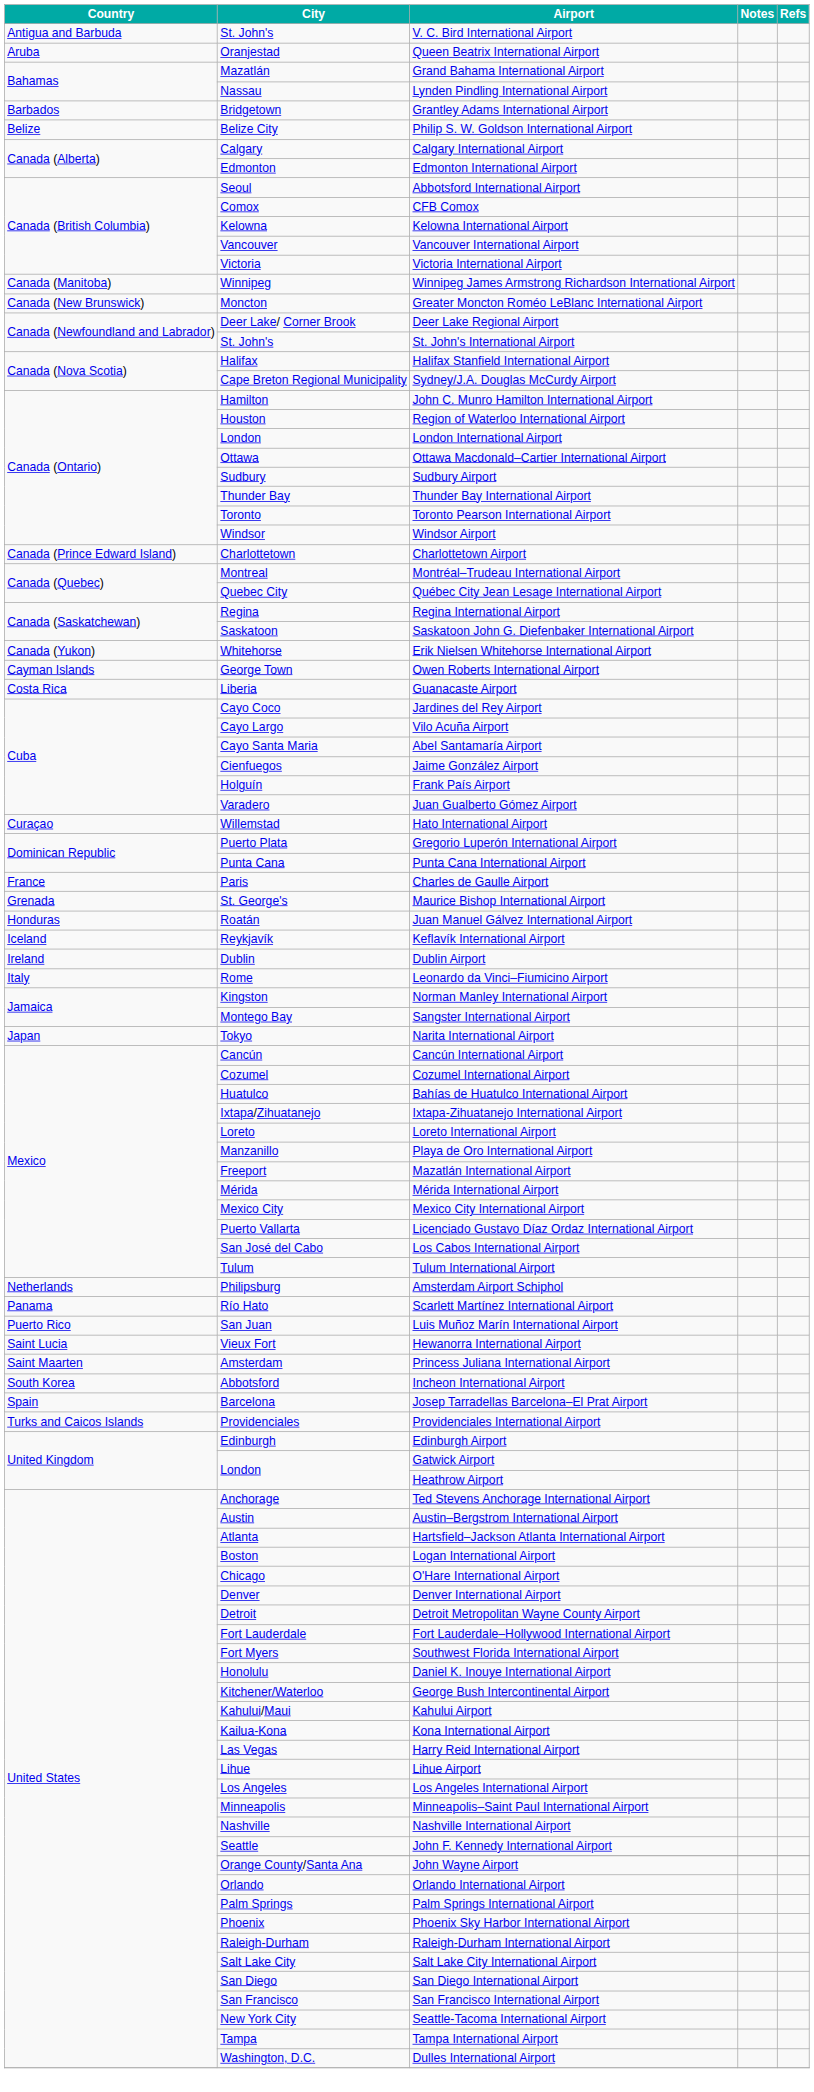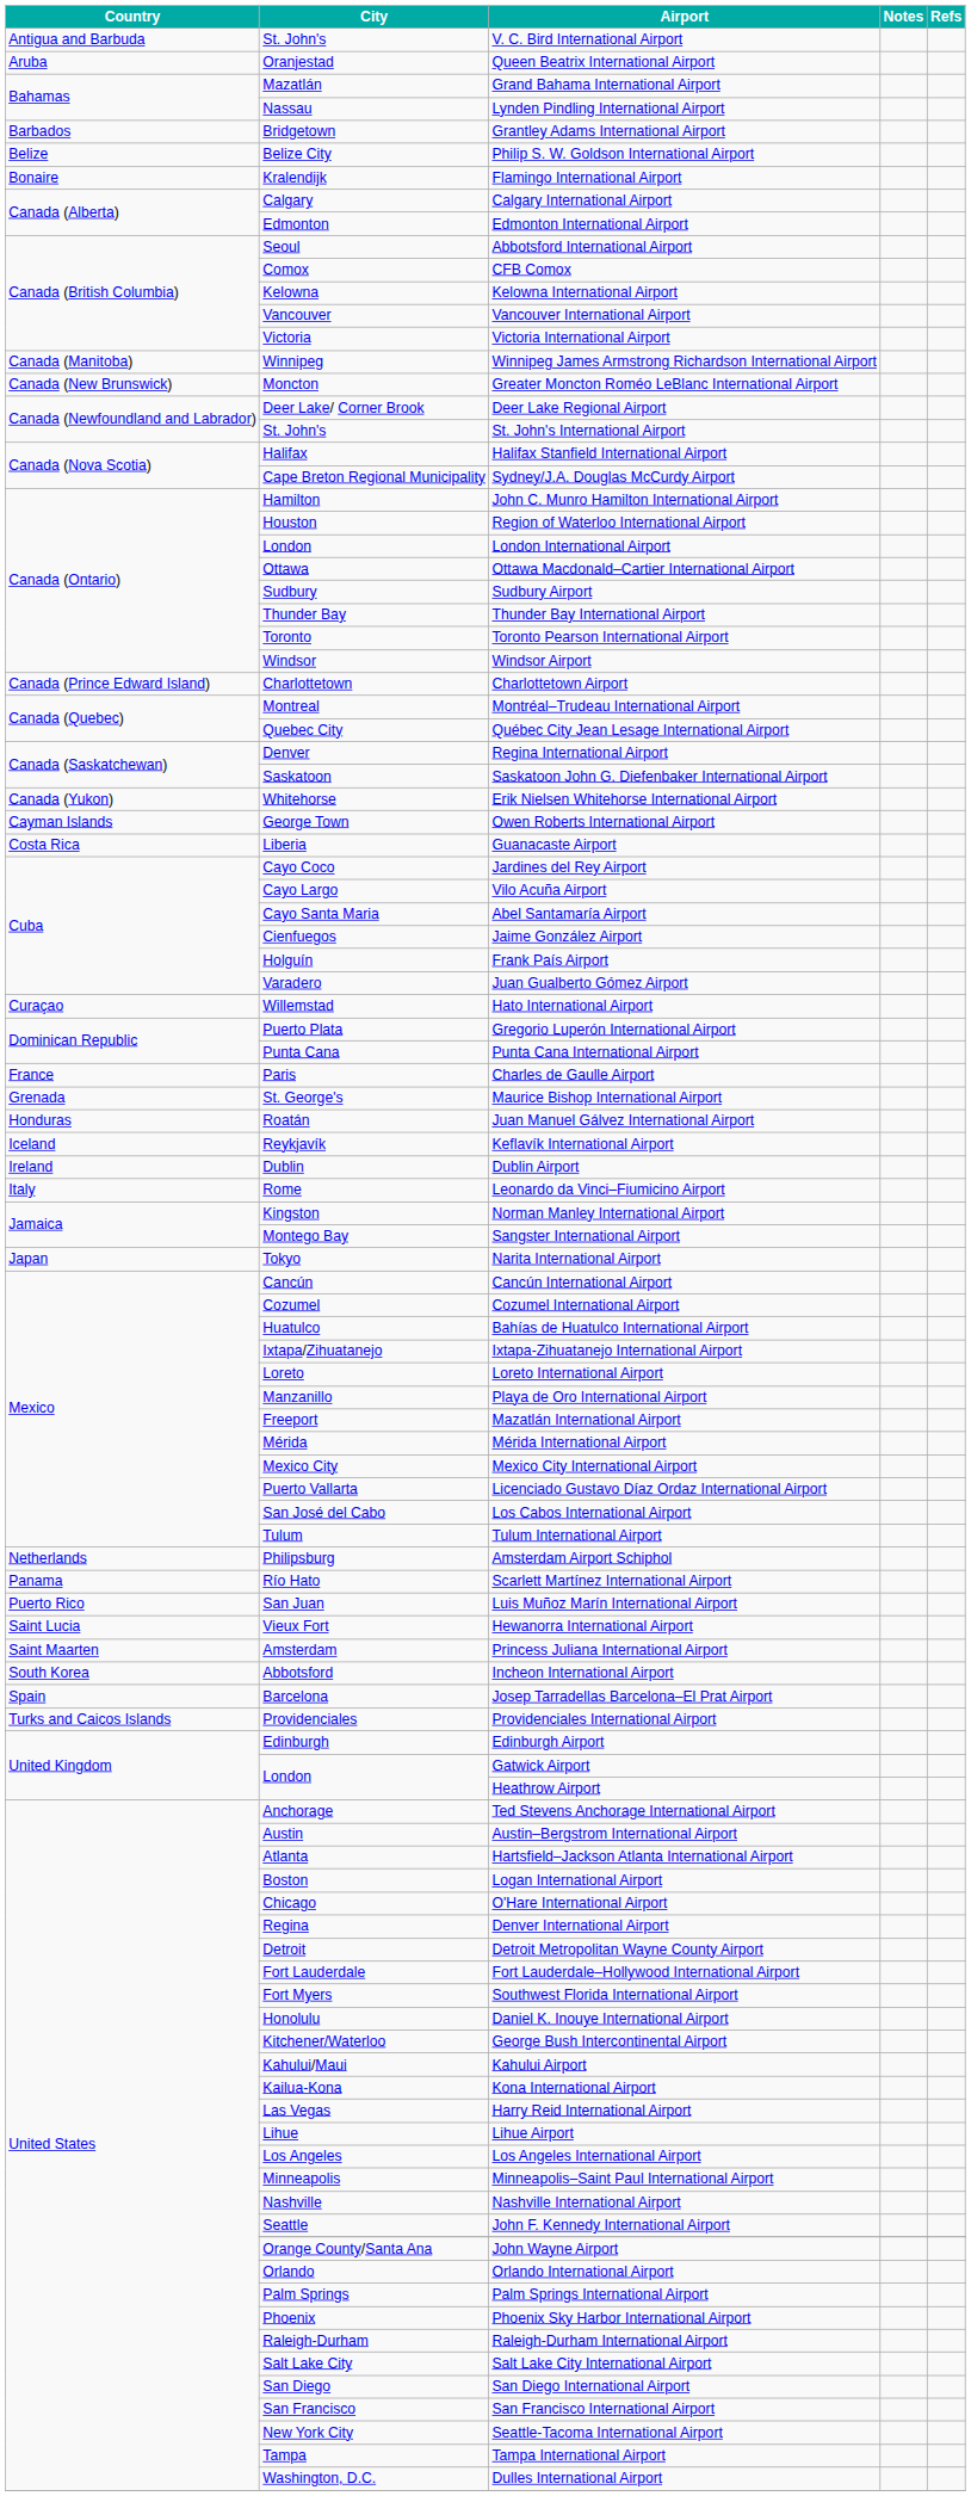+ row: Bonaire | Kralendijk | Flamingo International Airport
Regina International Airport | City: Regina -> Denver
Denver International Airport | City: Denver -> Regina
